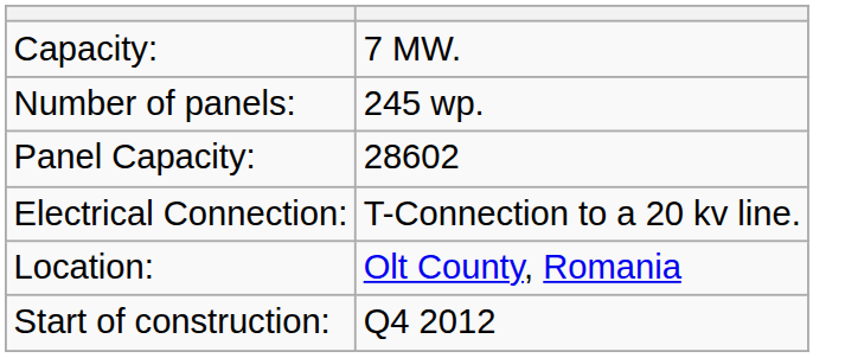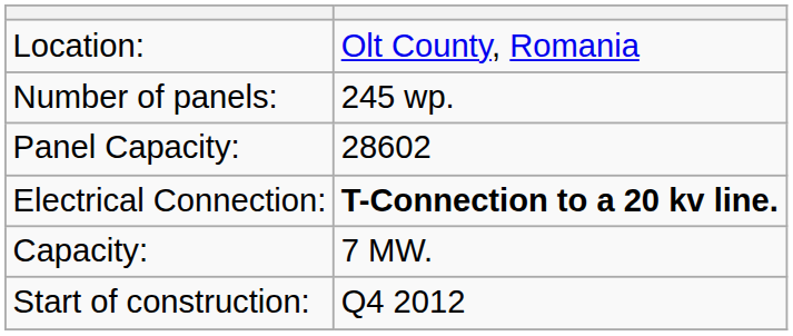rows swapped: Capacity: <-> Location:
Electrical Connection: | column 2: normal -> bold
